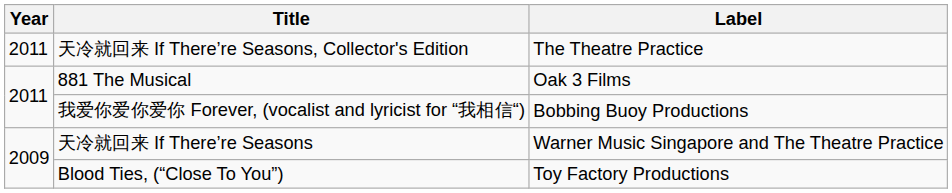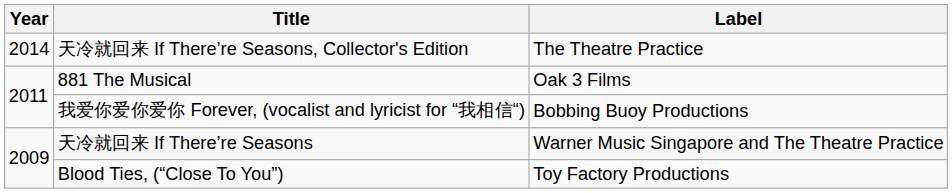天冷就回来 If There’re Seasons, Collector's Edition | Year: 2011 -> 2014
